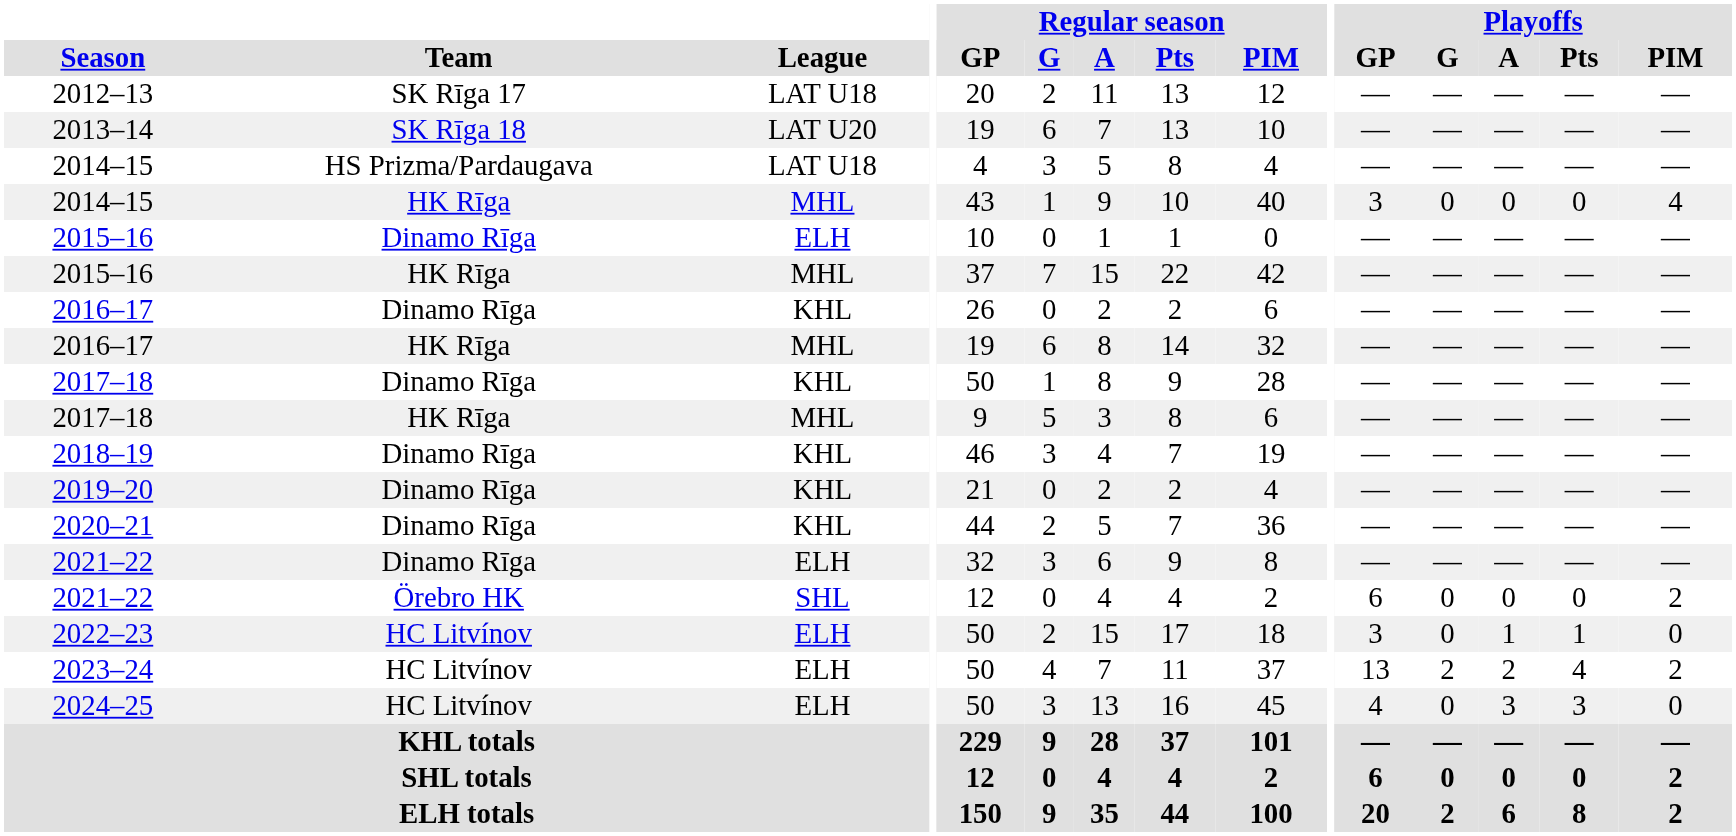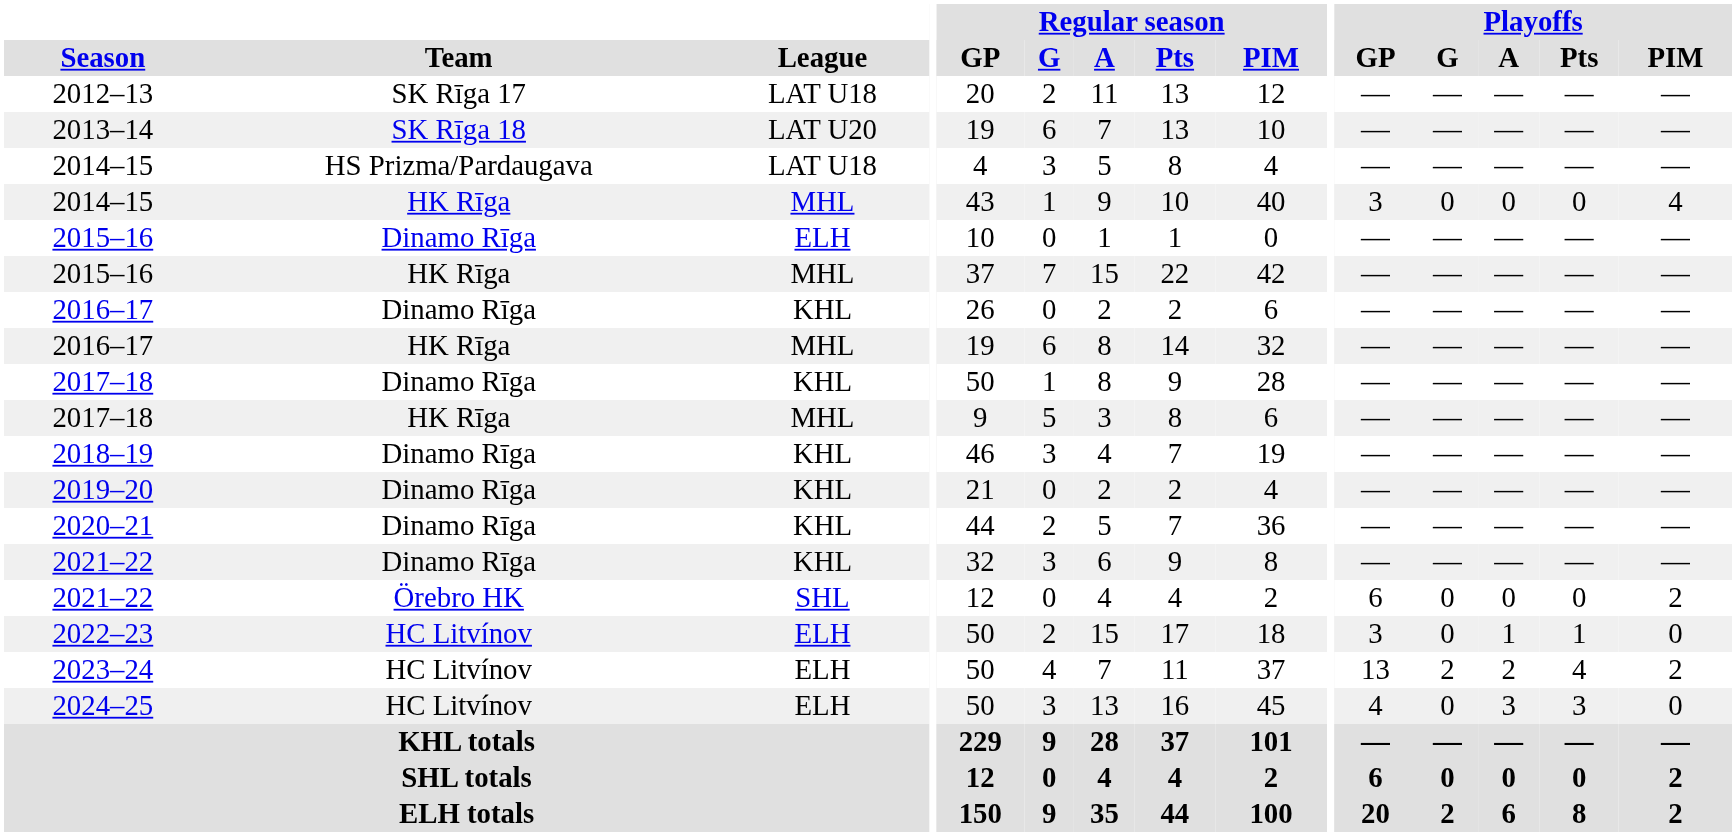2021–22 / Dinamo Rīga | League: ELH -> KHL
